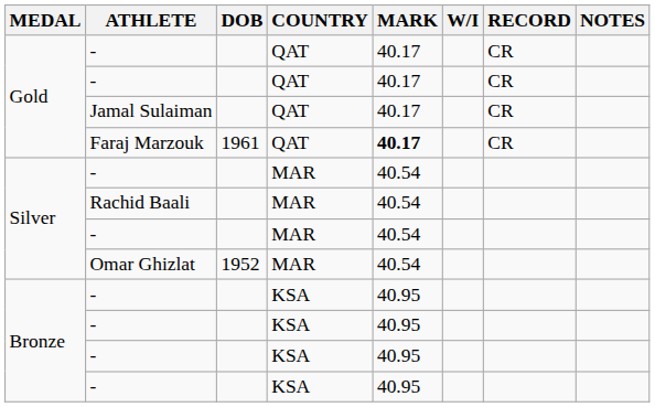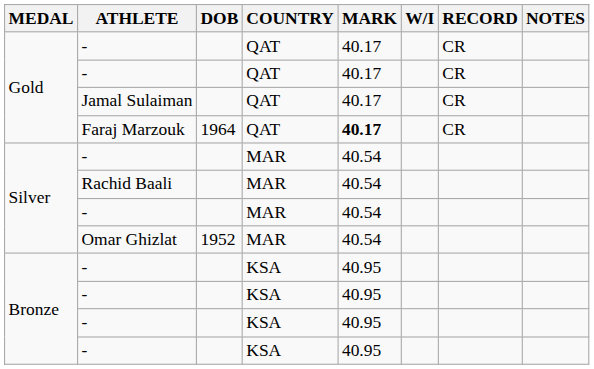Faraj Marzouk | DOB: 1961 -> 1964
